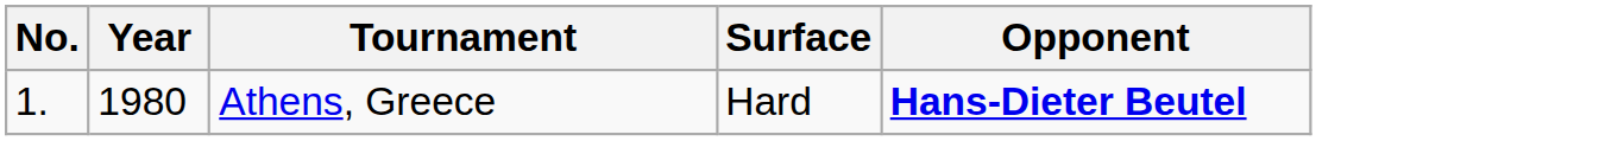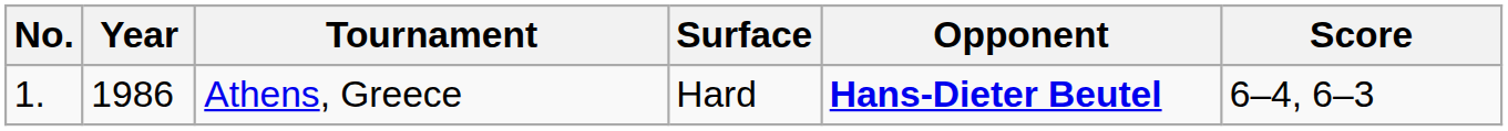+ column: Score | 6–4, 6–3
Athens, Greece | Year: 1980 -> 1986
